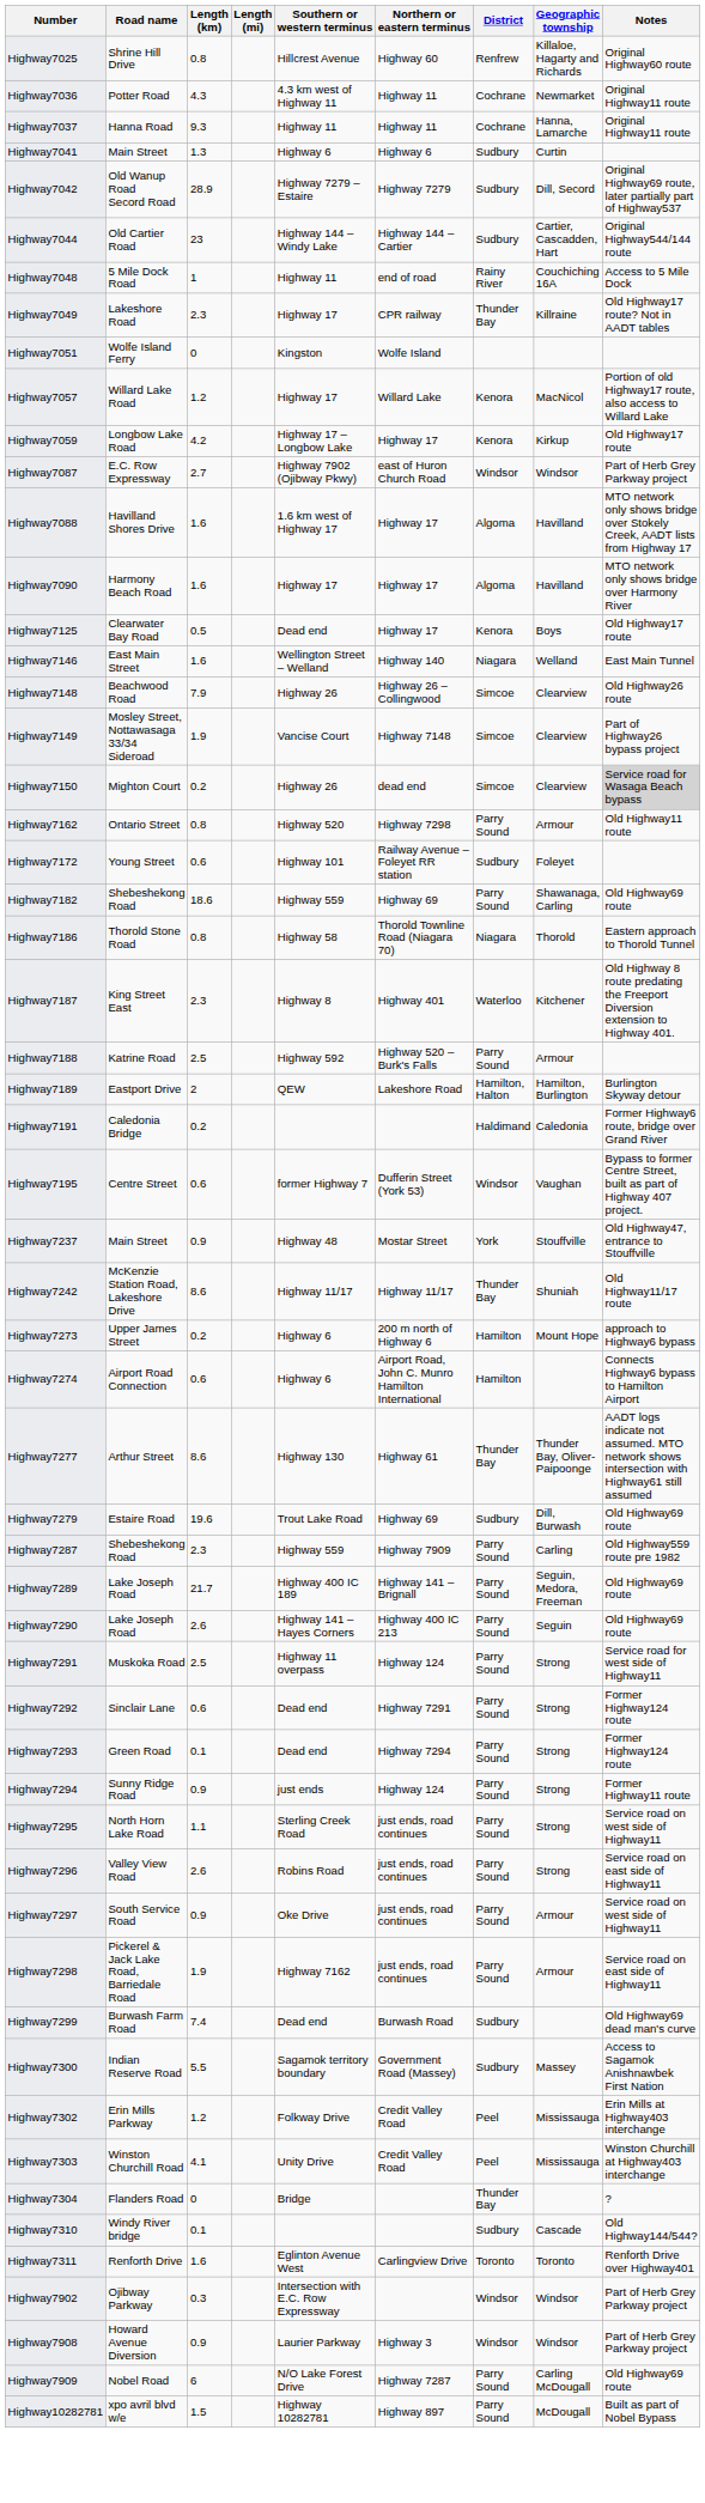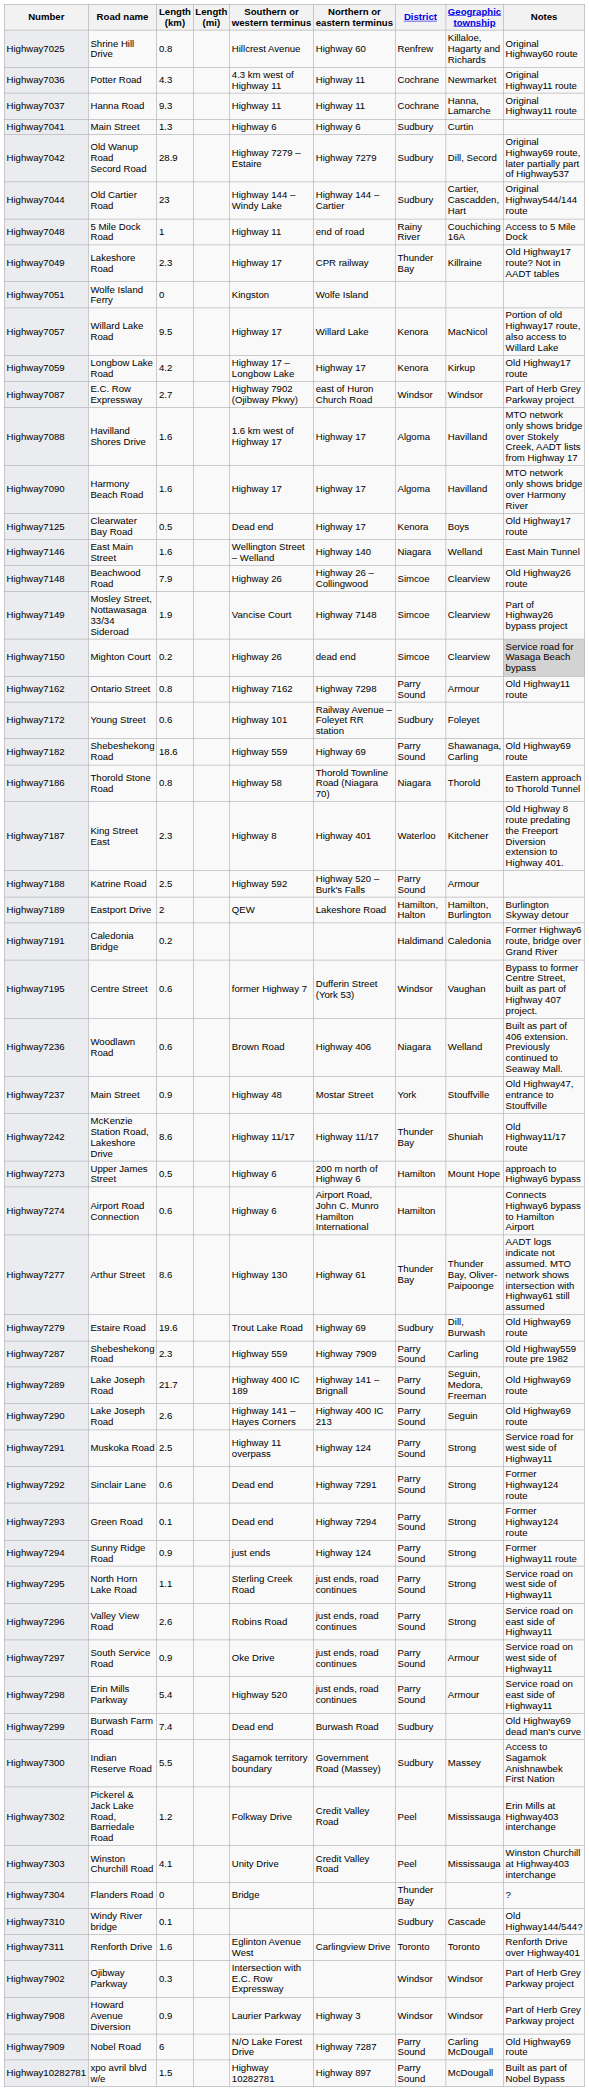Highway7057 | Length (km): 1.2 -> 9.5
Highway7162 | Southern or western terminus: Highway 520 -> Highway 7162
+ row: Highway7236 | Woodlawn Road | 0.6 | Brown Road | Highway 406 | Niagara | Welland | Built as part of 406 extension. Previously continued to Seaway Mall.
Highway7273 | Length (km): 0.2 -> 0.5
Highway7298 | Road name: Pickerel & Jack Lake Road, Barriedale Road -> Erin Mills Parkway
Highway7298 | Length (km): 1.9 -> 5.4
Highway7298 | Southern or western terminus: Highway 7162 -> Highway 520
Highway7302 | Road name: Erin Mills Parkway -> Pickerel & Jack Lake Road, Barriedale Road
